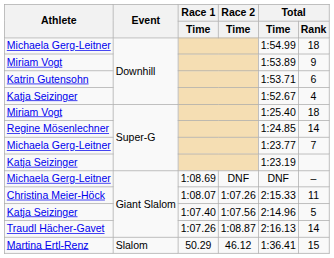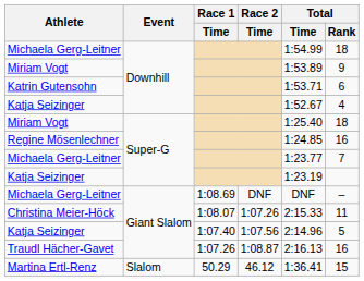Regine Mösenlechner | Total / Rank: 14 -> 16
Traudl Hächer-Gavet | Total / Rank: 14 -> 16
